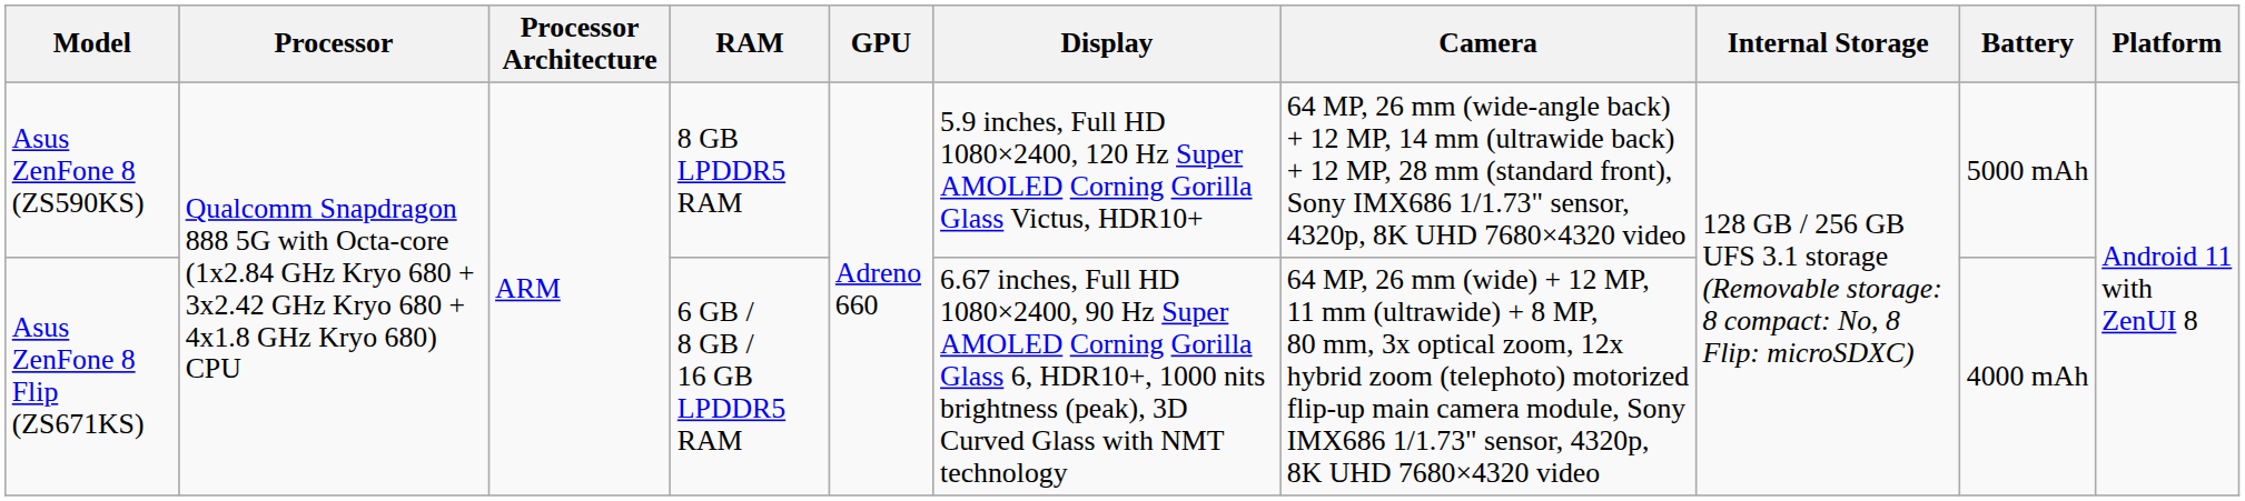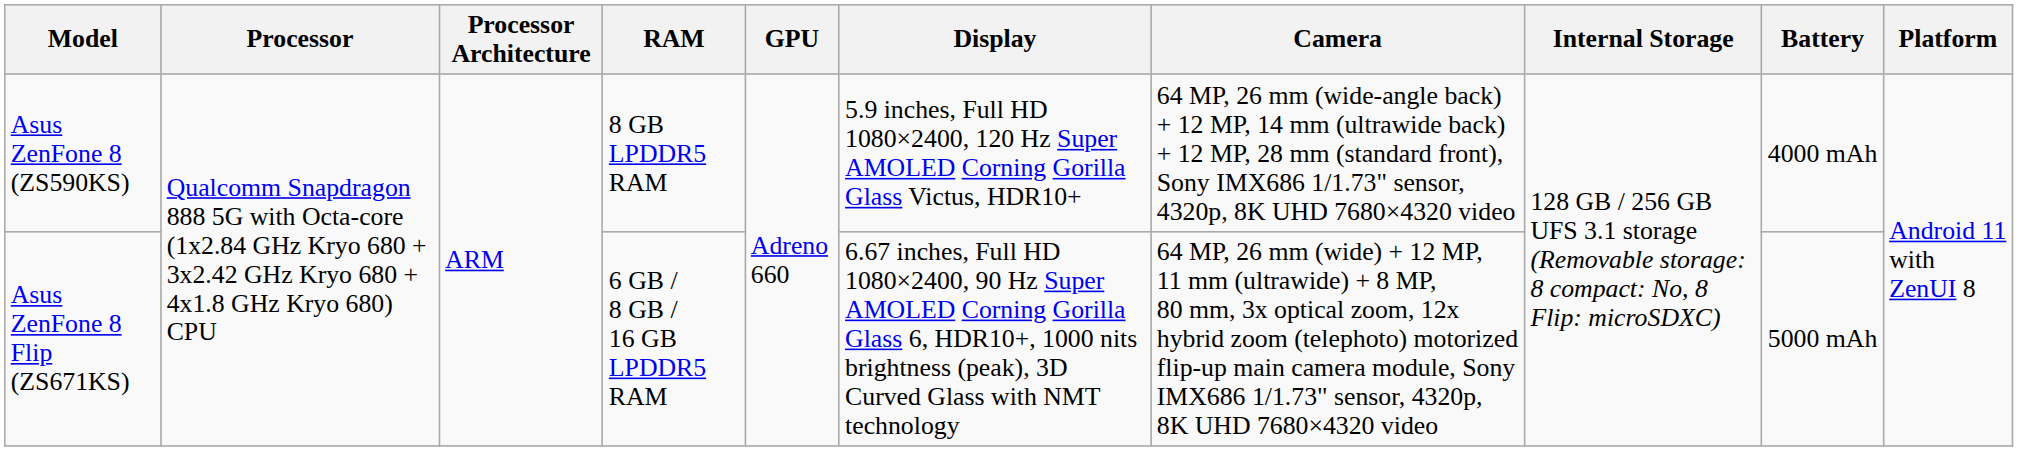Asus ZenFone 8 (ZS590KS) | Battery: 5000 mAh -> 4000 mAh
Asus ZenFone 8 Flip (ZS671KS) | Battery: 4000 mAh -> 5000 mAh
